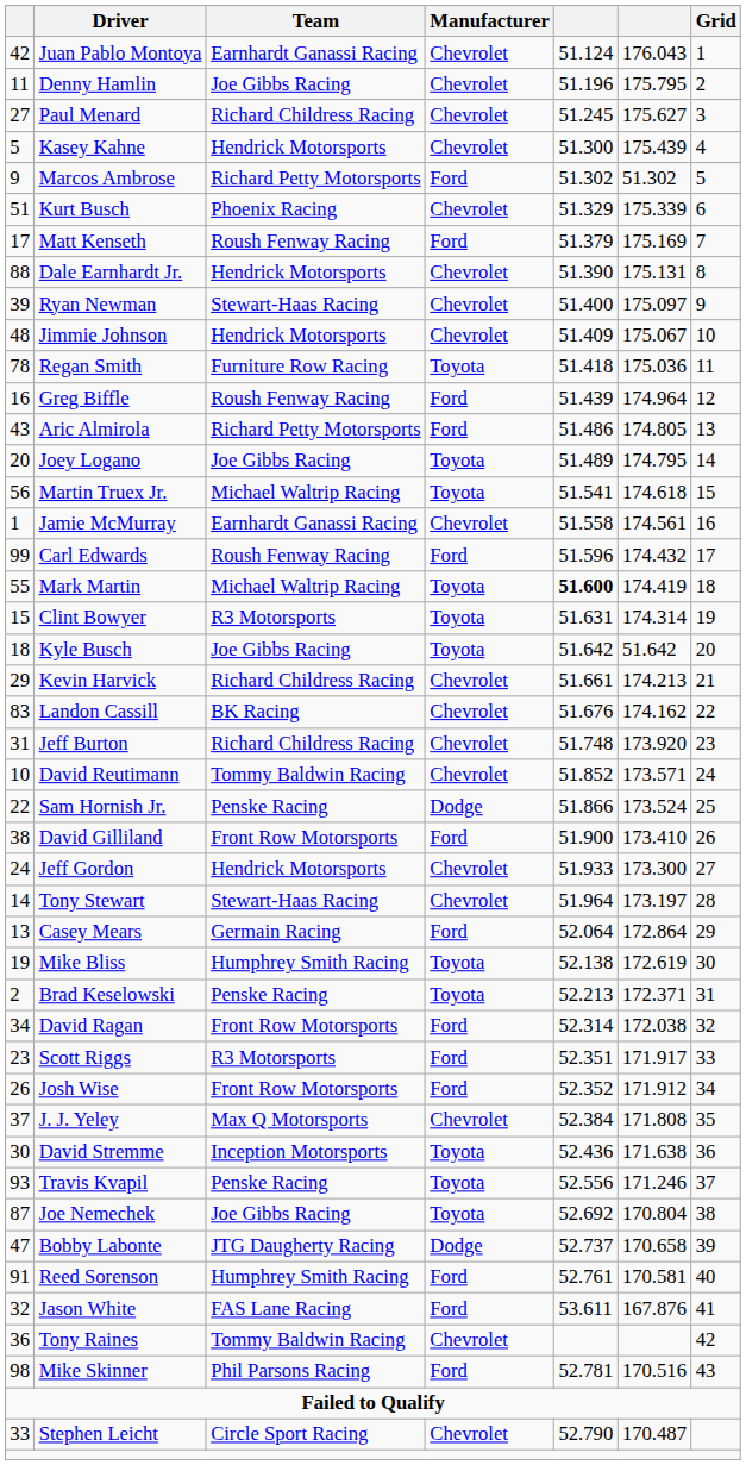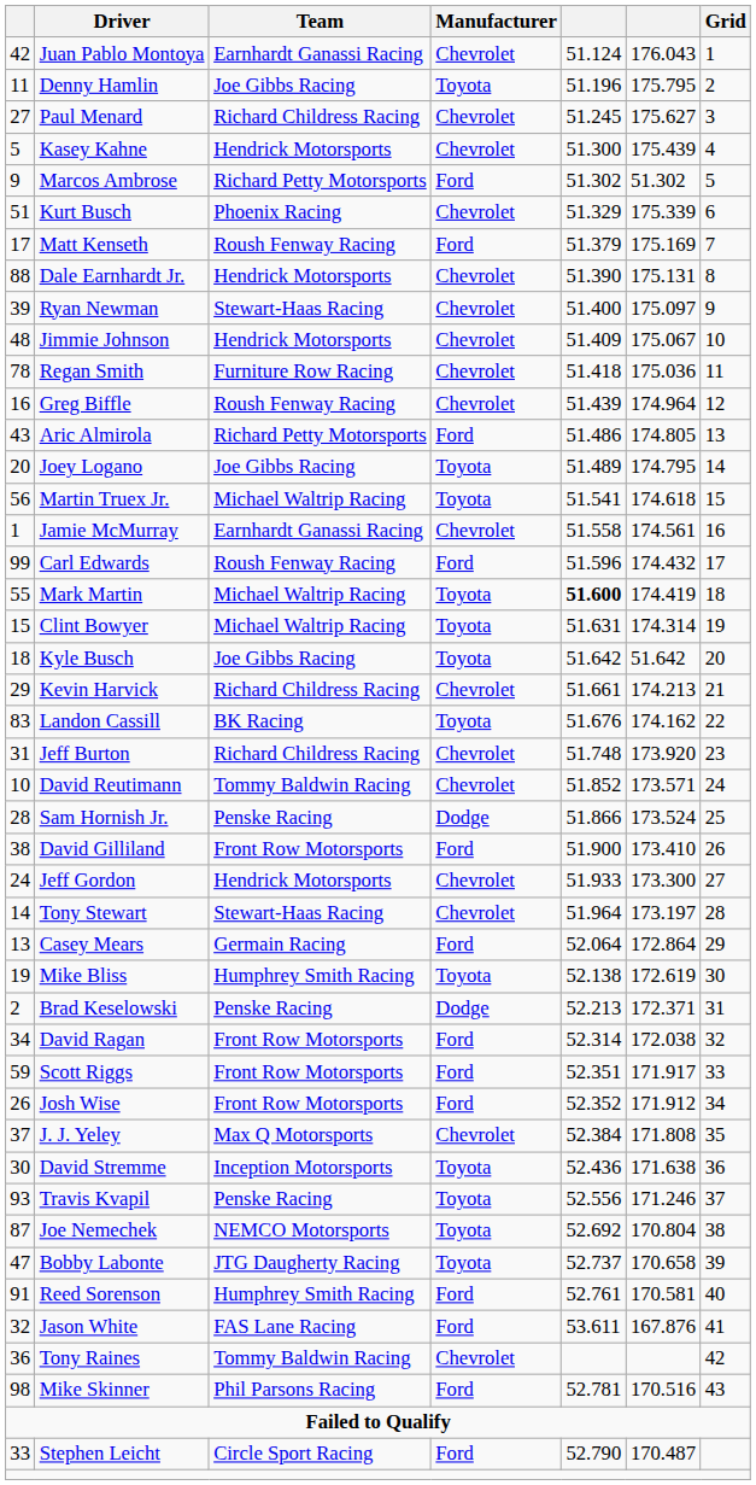Denny Hamlin | Manufacturer: Chevrolet -> Toyota
Regan Smith | Manufacturer: Toyota -> Chevrolet
Greg Biffle | Manufacturer: Ford -> Chevrolet
Clint Bowyer | Team: R3 Motorsports -> Michael Waltrip Racing
Landon Cassill | Manufacturer: Chevrolet -> Toyota
Sam Hornish Jr. | column 1: 22 -> 28
Brad Keselowski | Manufacturer: Toyota -> Dodge
Scott Riggs | column 1: 23 -> 59
Scott Riggs | Team: R3 Motorsports -> Front Row Motorsports
Joe Nemechek | Team: Joe Gibbs Racing -> NEMCO Motorsports
Bobby Labonte | Manufacturer: Dodge -> Toyota
Stephen Leicht | Manufacturer: Chevrolet -> Ford
